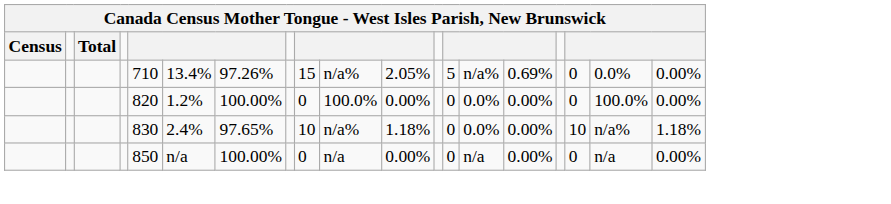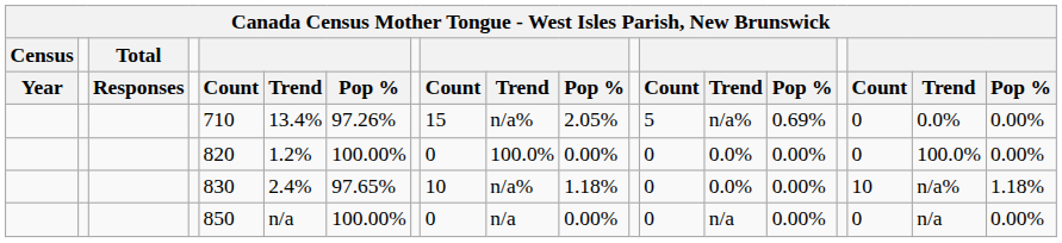+ row: Year | Responses | Count | Trend | Pop % | Count | Trend | Pop % | Count | Trend | Pop % | Count | Trend | Pop %
